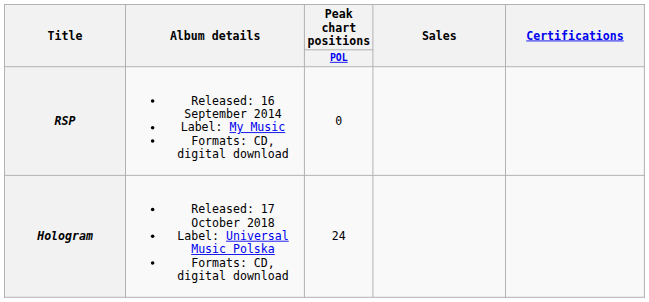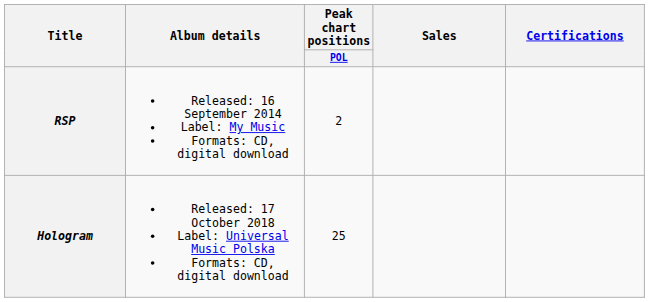RSP | Peak chart positions / POL: 0 -> 2
Hologram | Peak chart positions / POL: 24 -> 25
